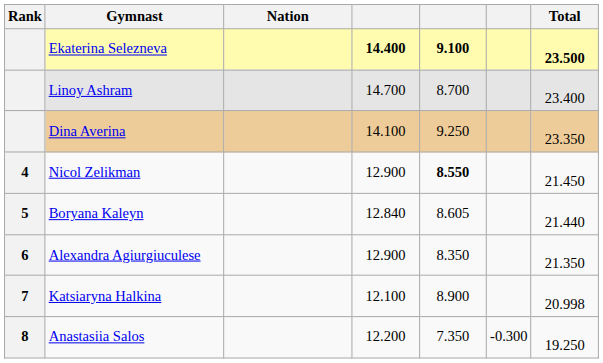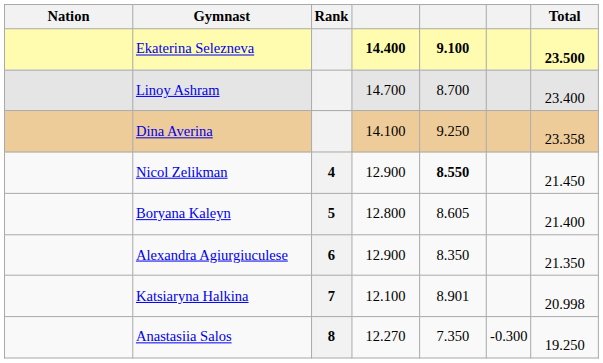columns swapped: Rank <-> Nation
Dina Averina | Total: 23.350 -> 23.358
Boryana Kaleyn | column 4: 12.840 -> 12.800
Boryana Kaleyn | Total: 21.440 -> 21.400
Katsiaryna Halkina | column 5: 8.900 -> 8.901
Anastasiia Salos | column 4: 12.200 -> 12.270
